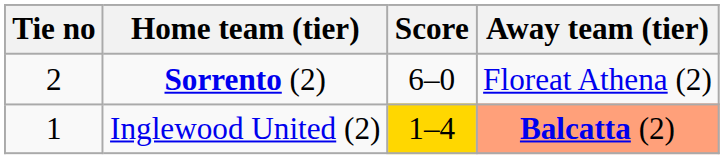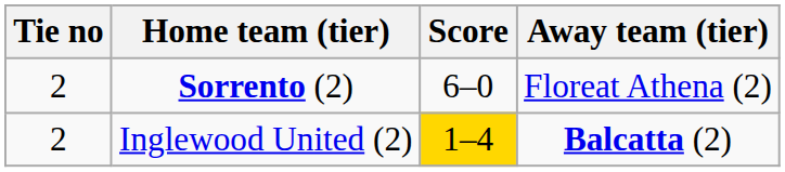Inglewood United (2) | Tie no: 1 -> 2
Inglewood United (2) | Away team (tier): lightsalmon background -> no background
